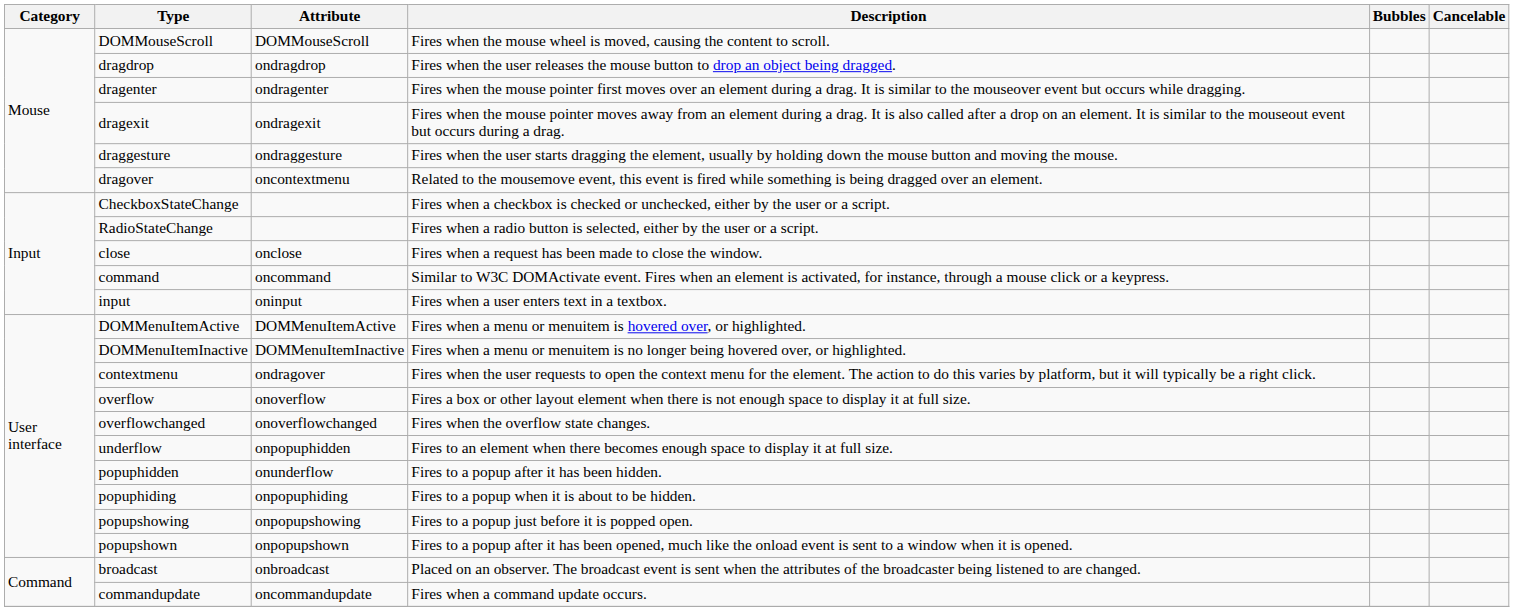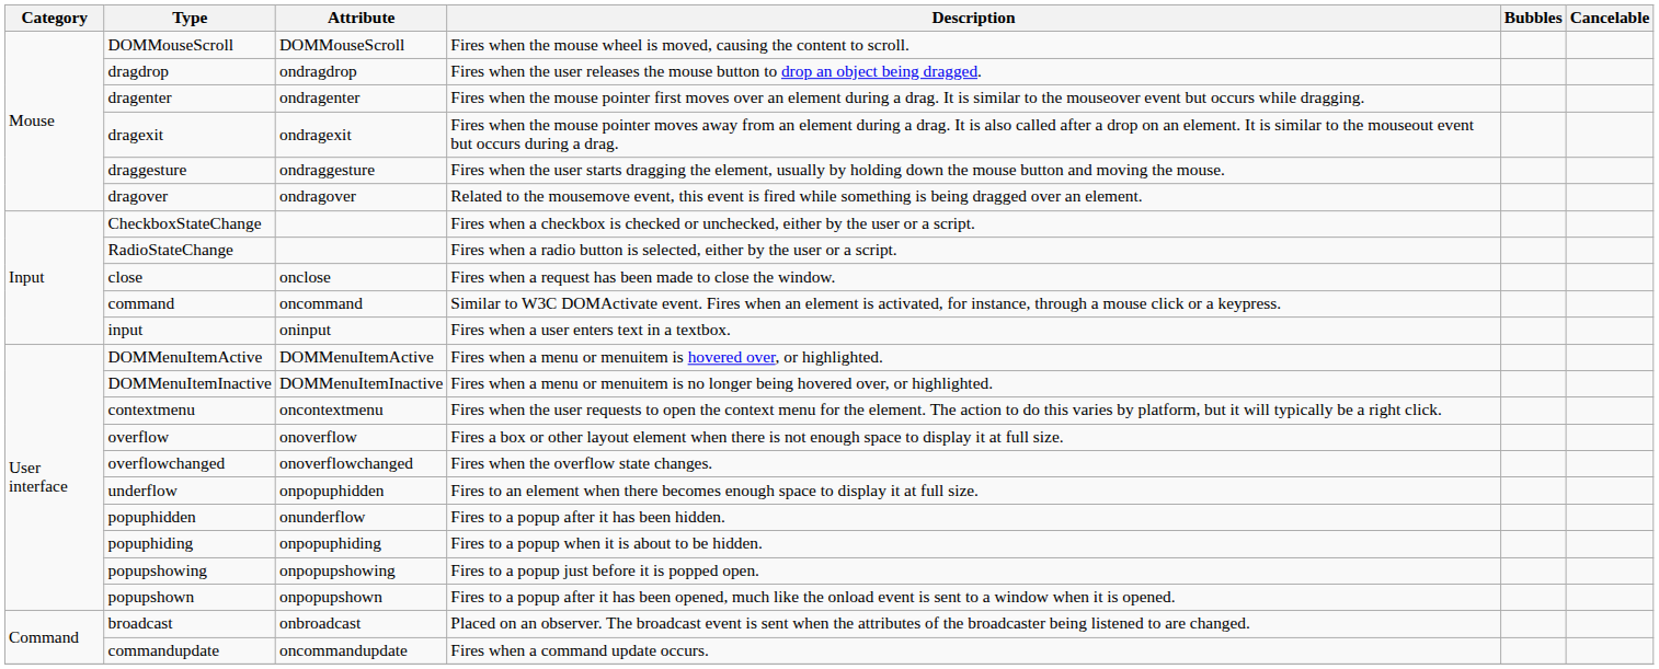dragover | Attribute: oncontextmenu -> ondragover
contextmenu | Attribute: ondragover -> oncontextmenu
